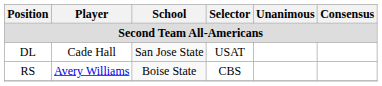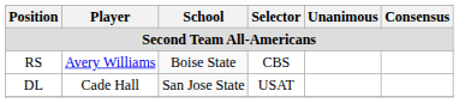rows swapped: DL <-> RS
